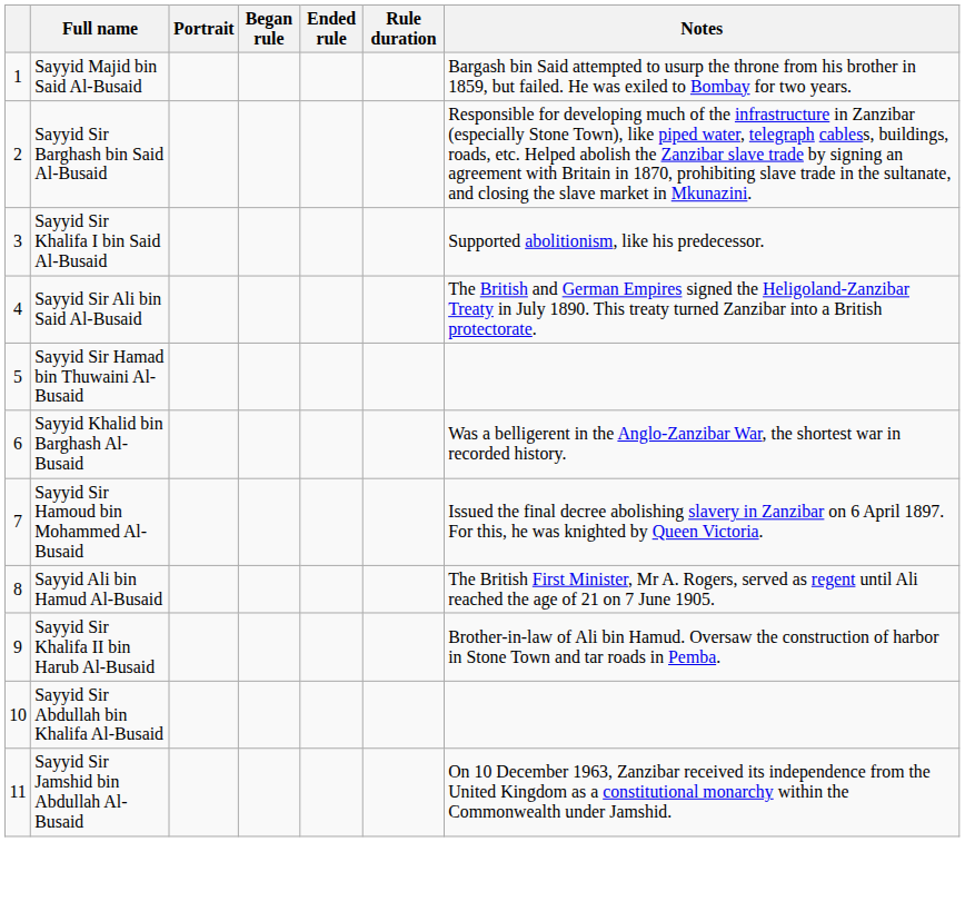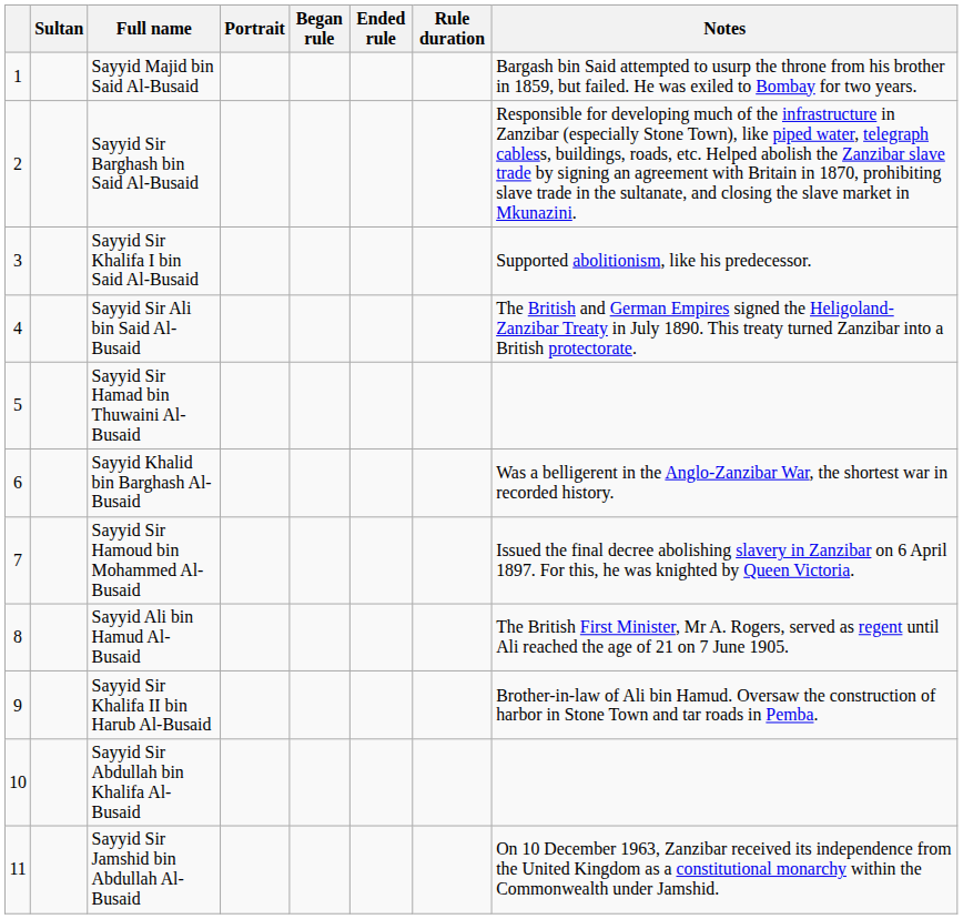+ column: Sultan
